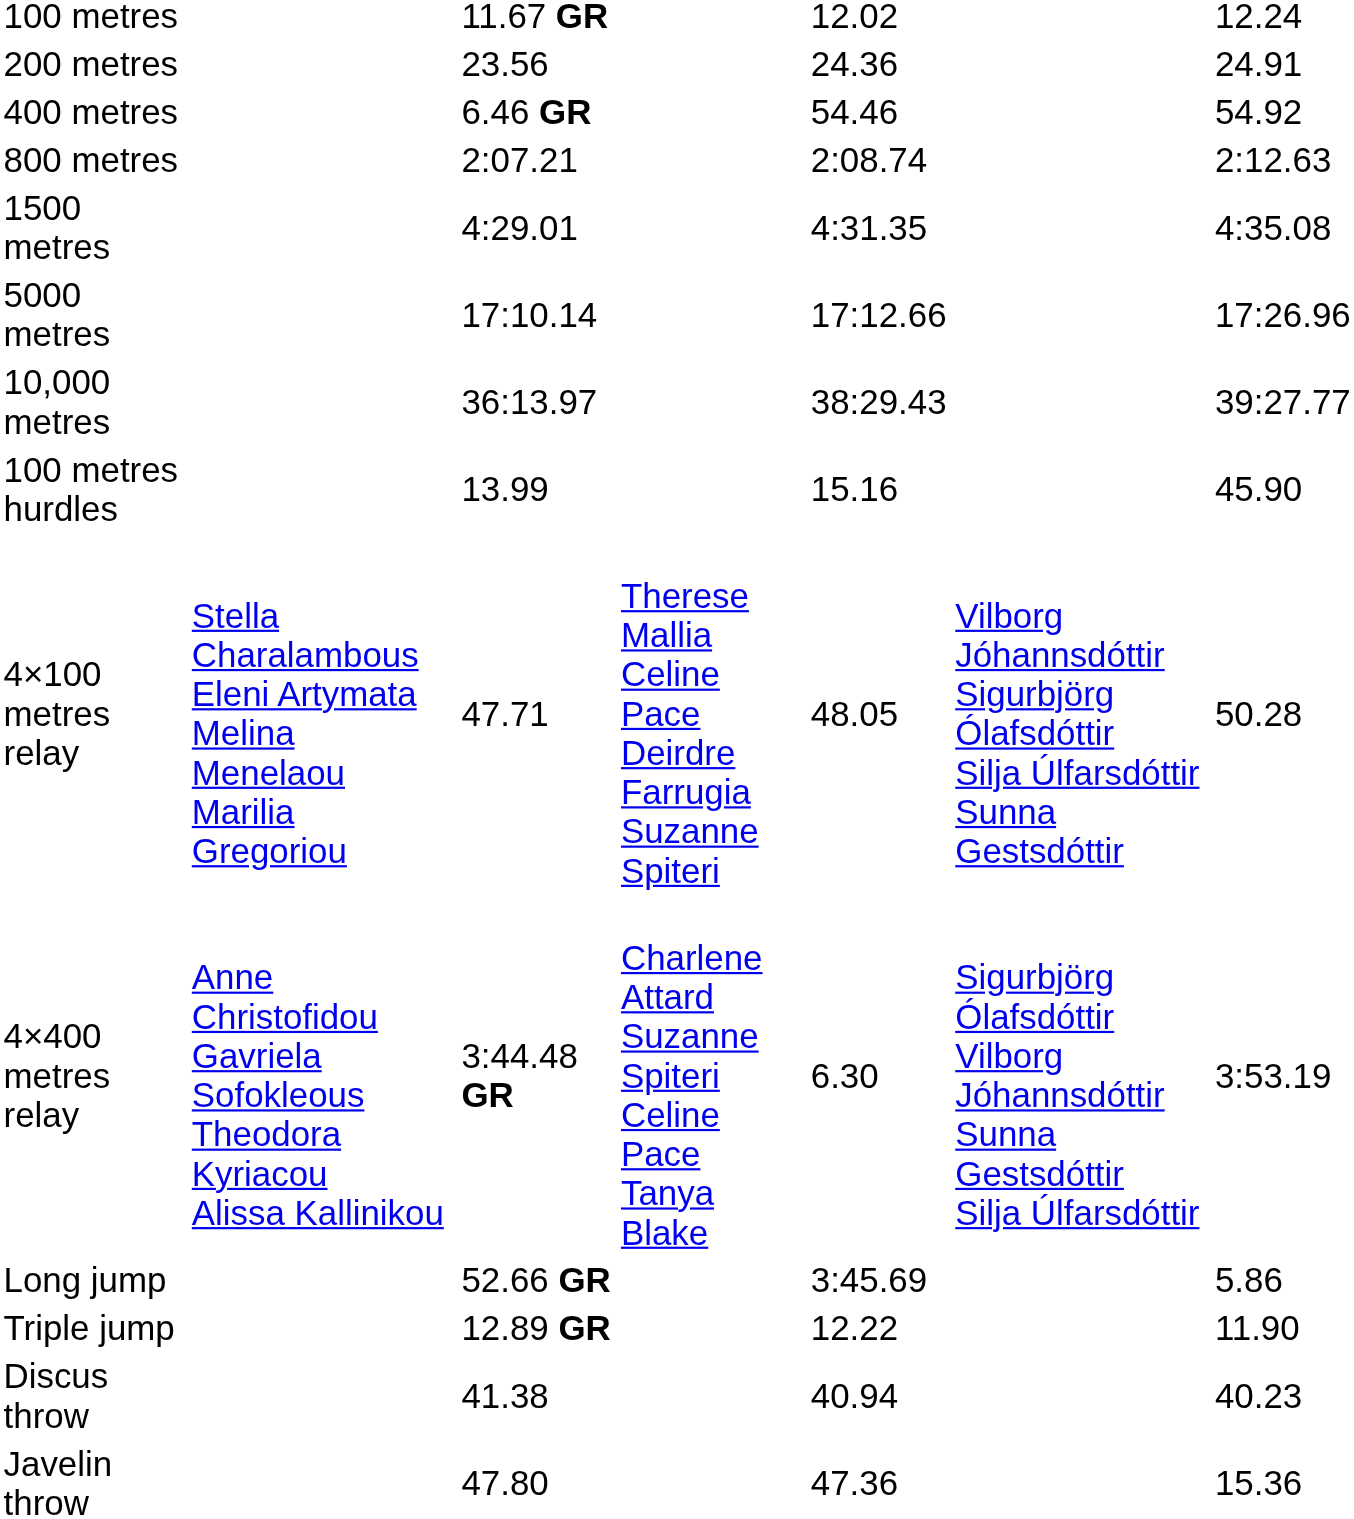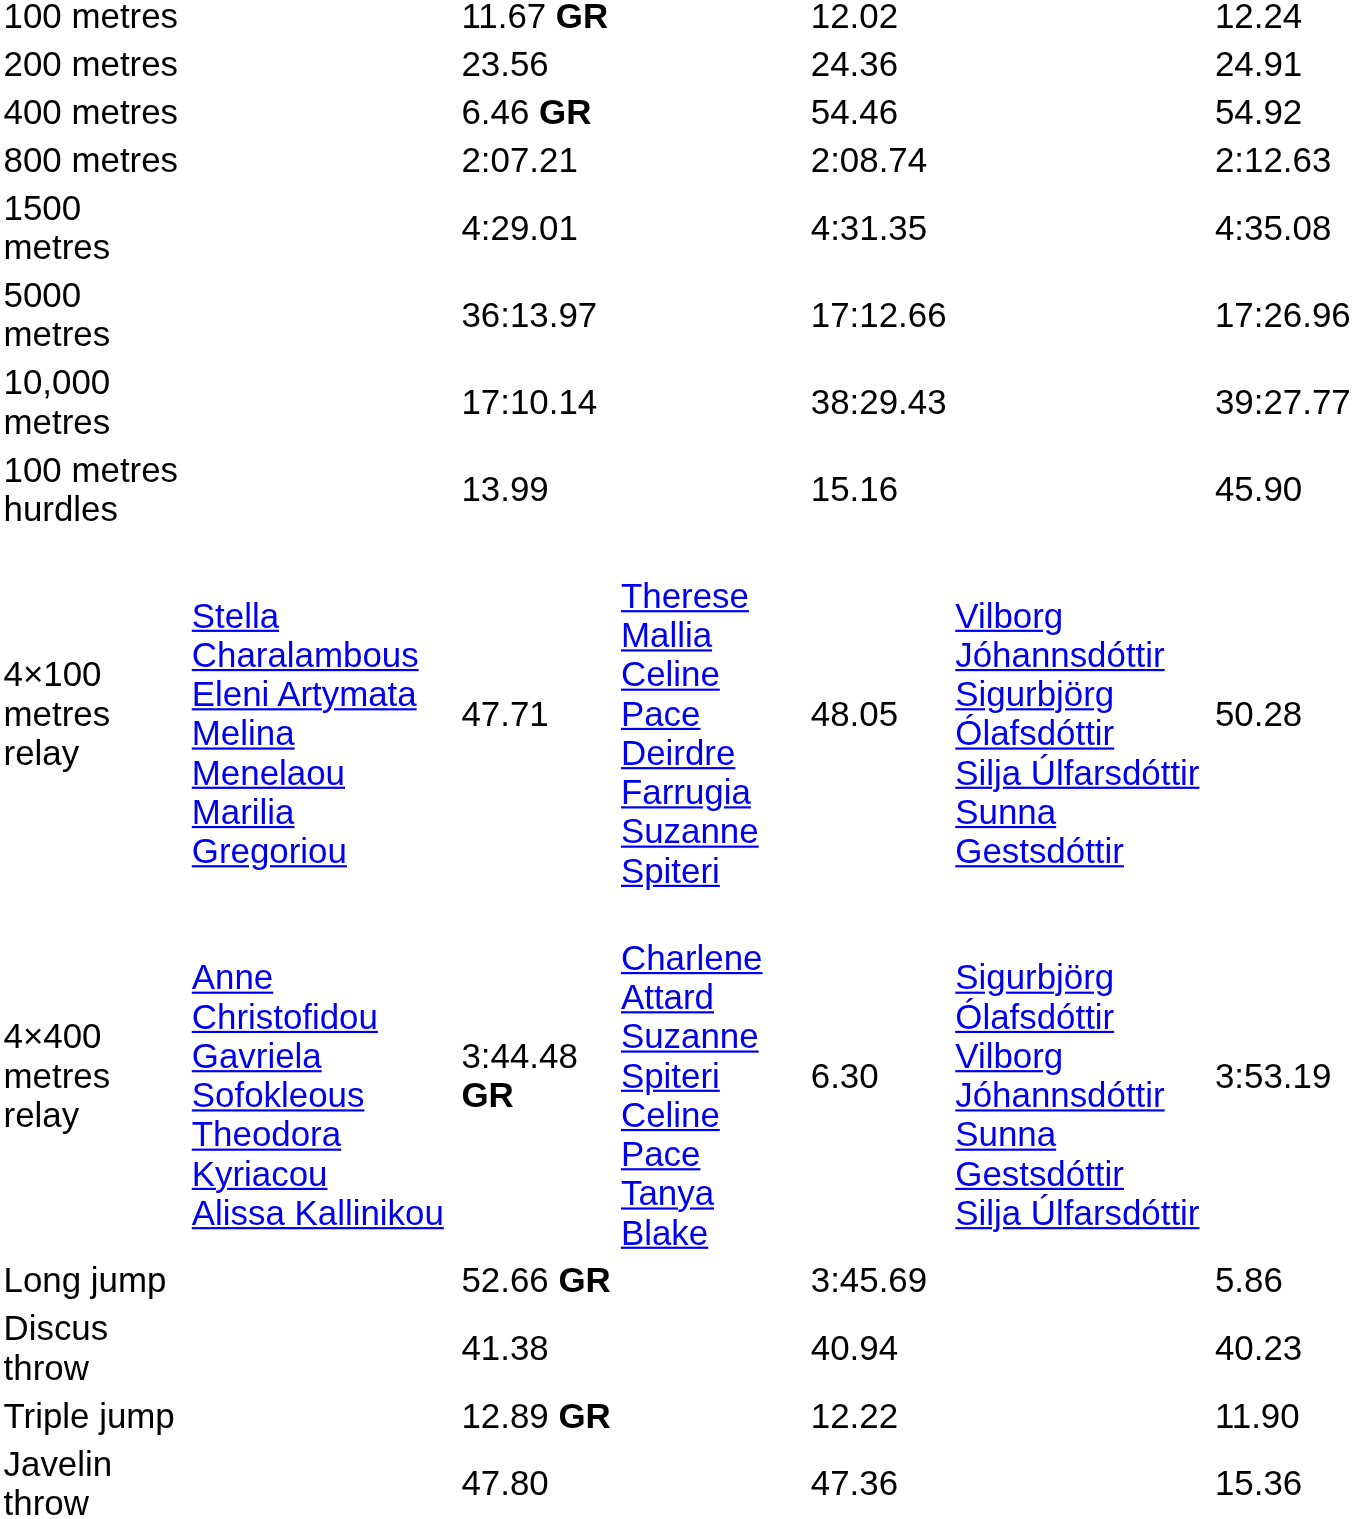5000 metres | column 3: 17:10.14 -> 36:13.97
10,000 metres | column 3: 36:13.97 -> 17:10.14
rows swapped: Triple jump <-> Discus throw
